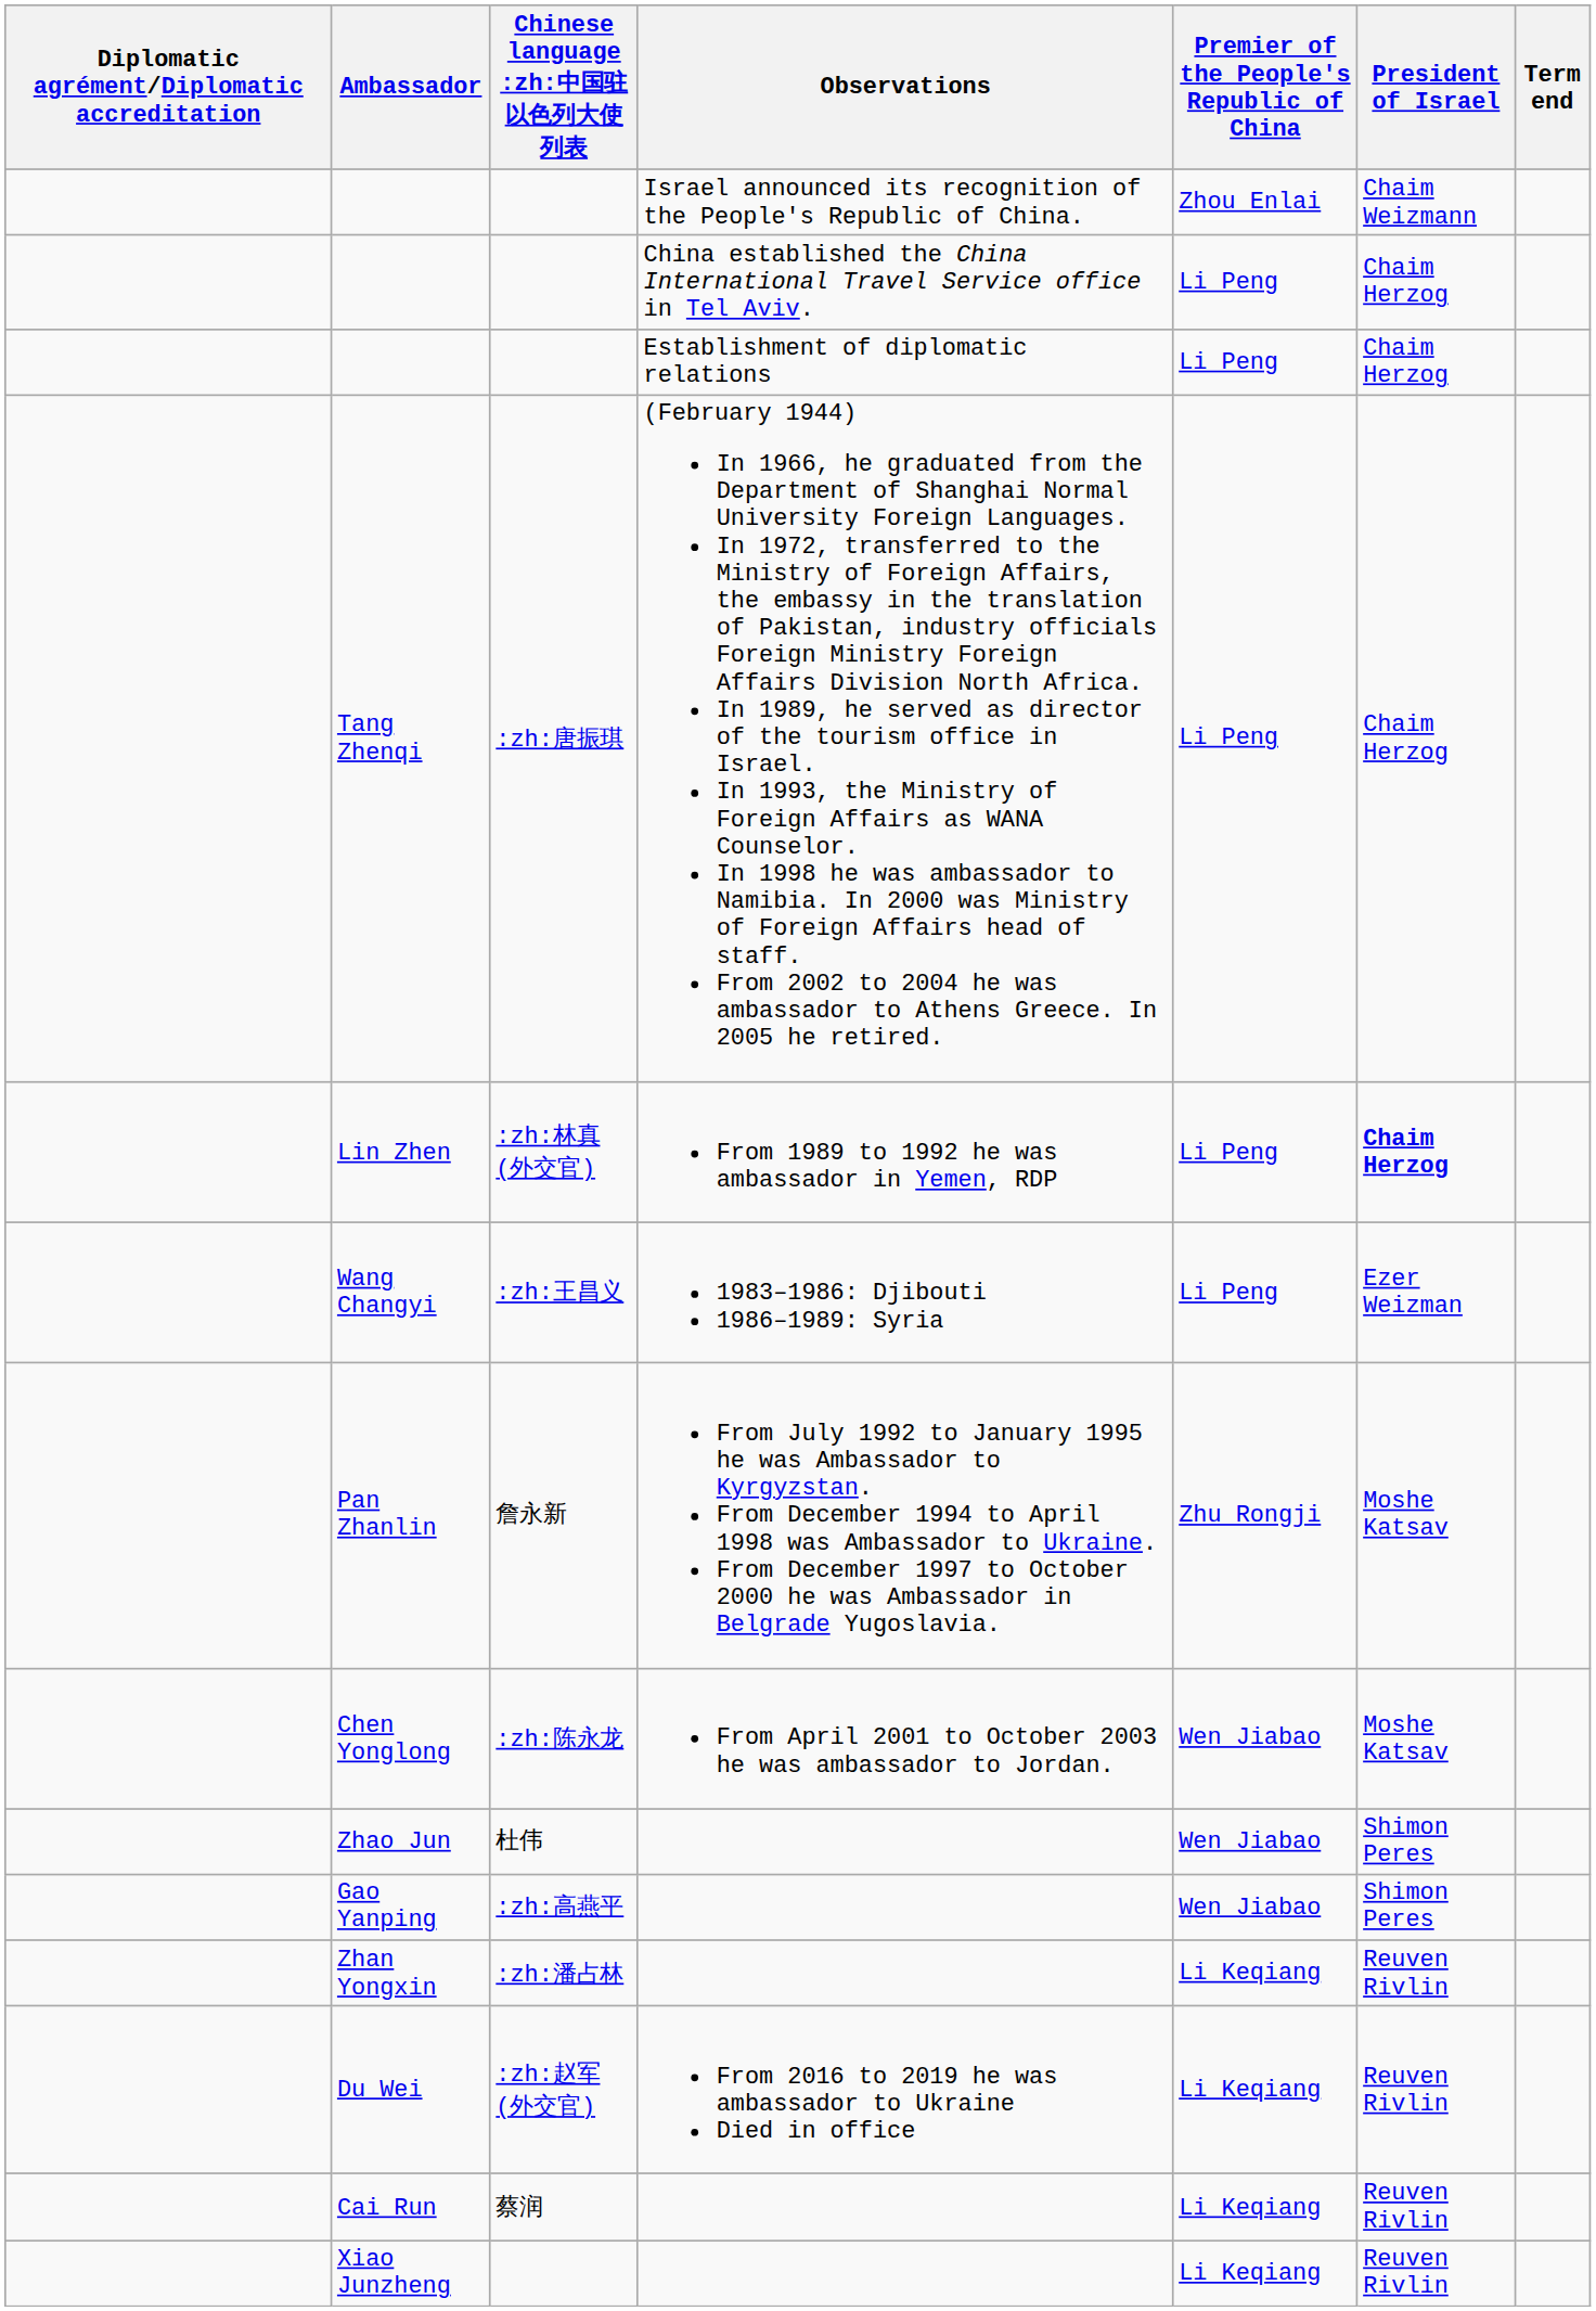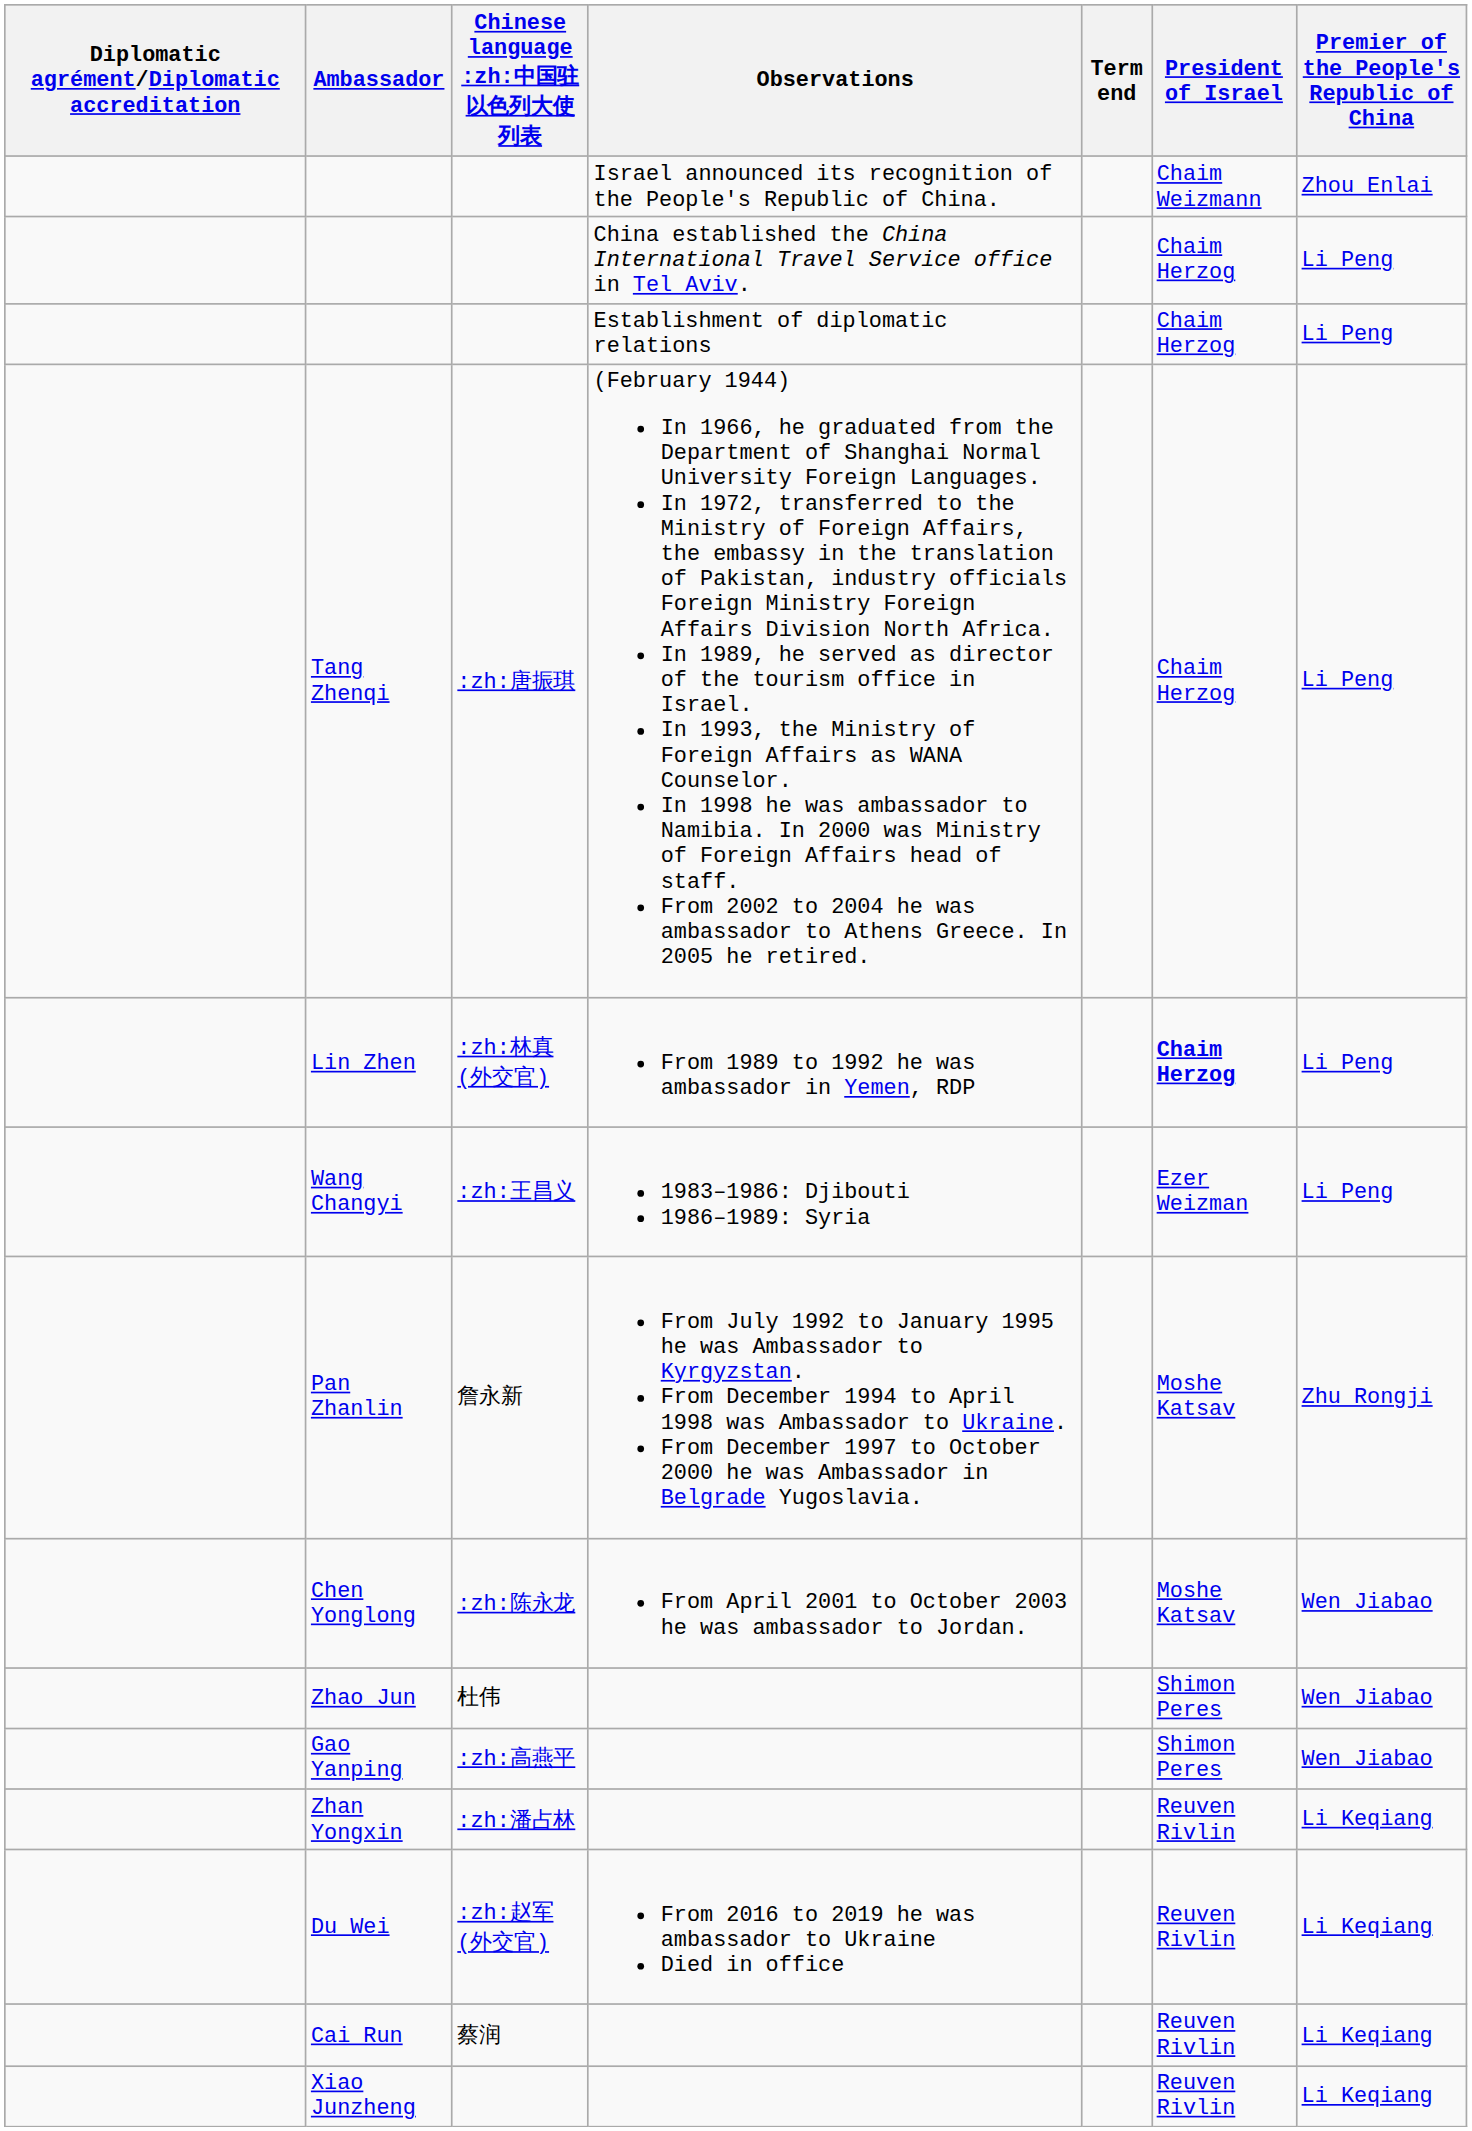columns swapped: Premier of the People's Republic of China <-> Term end
